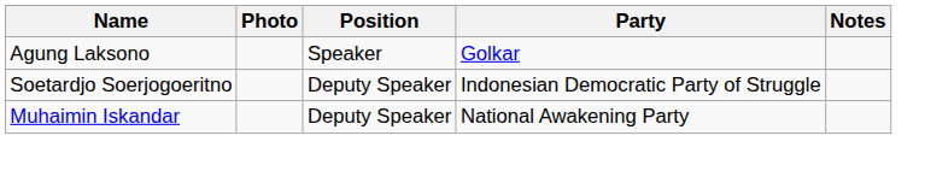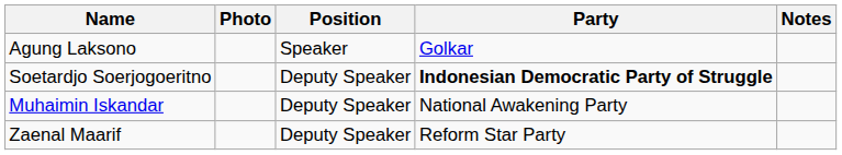Soetardjo Soerjogoeritno | Party: normal -> bold
+ row: Zaenal Maarif | Deputy Speaker | Reform Star Party
